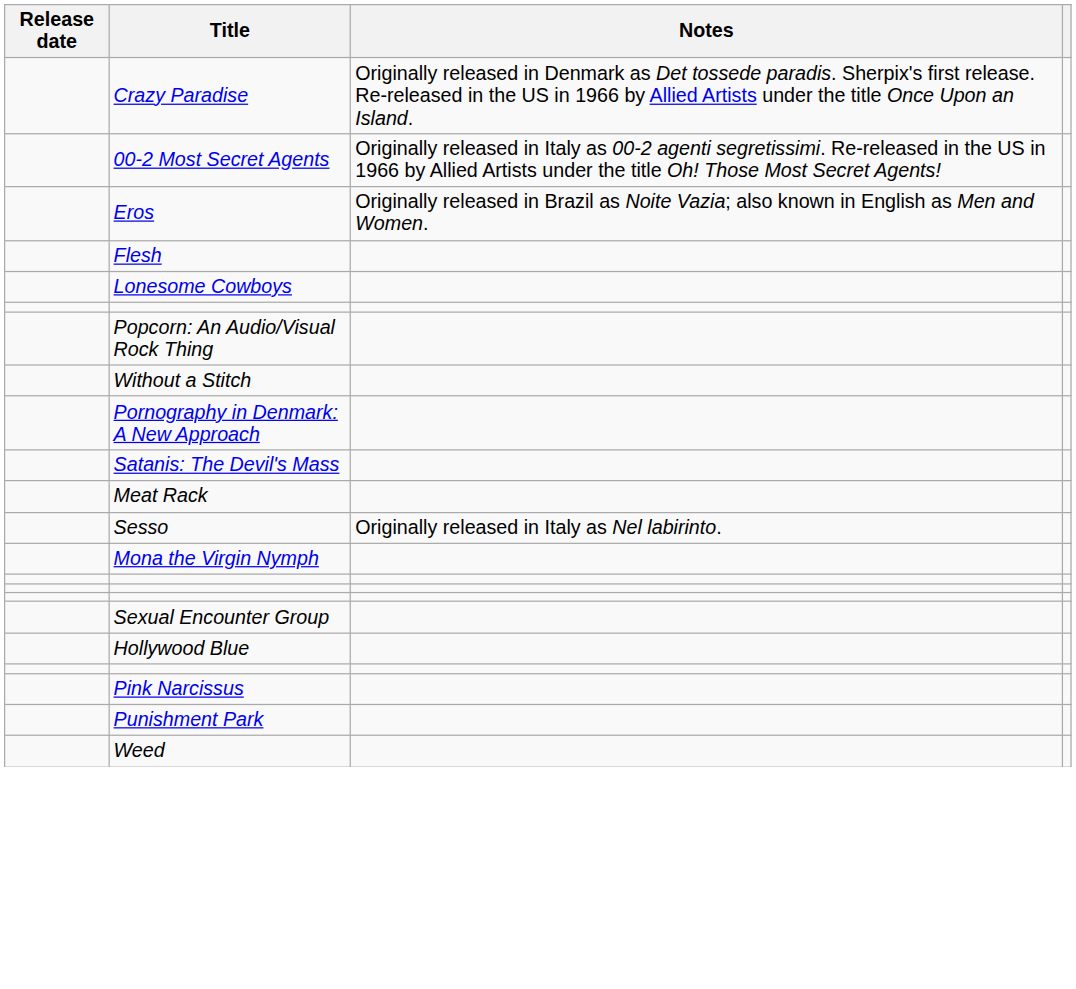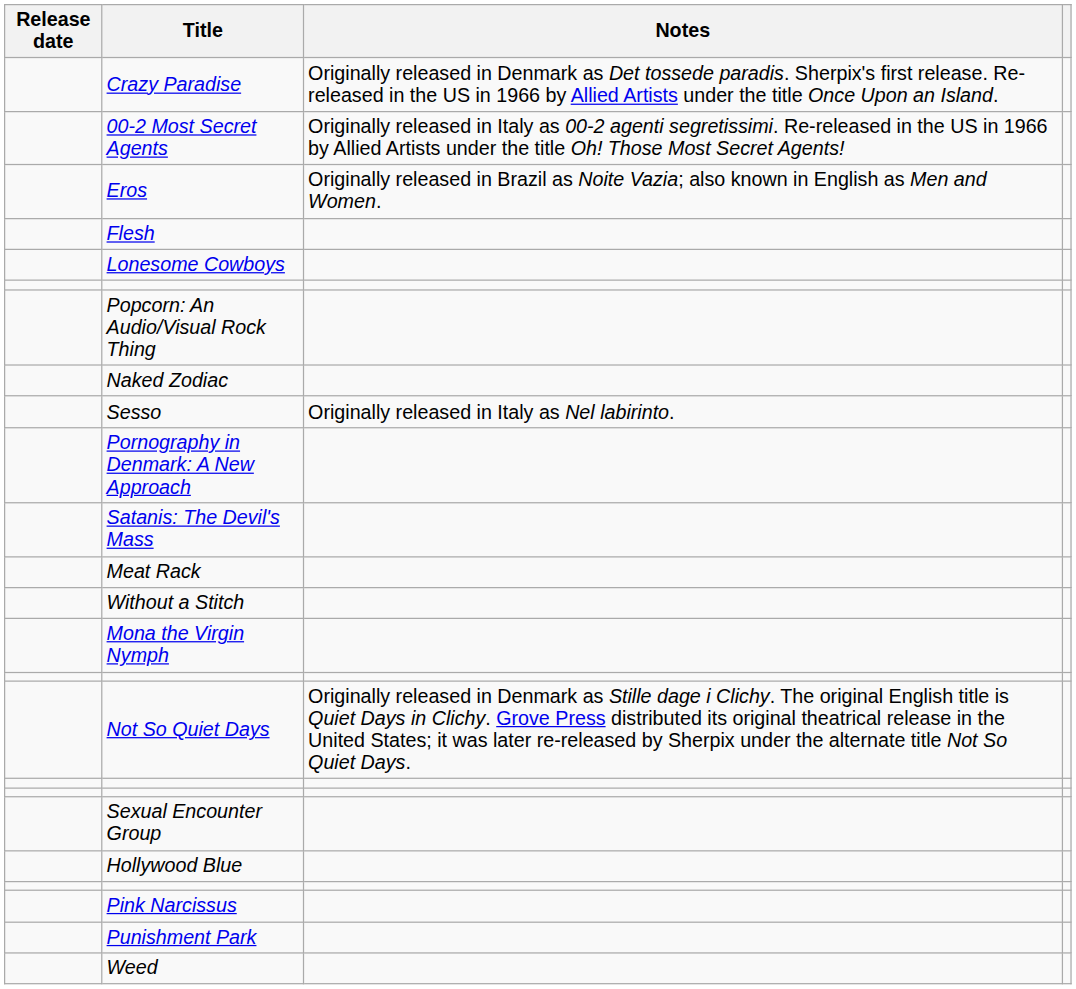+ row: Naked Zodiac
rows swapped: Without a Stitch <-> Sesso
+ row: Not So Quiet Days | Originally released in Denmark as Stille dage i Clichy. The original English title is Quiet Days in Clichy. Grove Press distributed its original theatrical release in the United States; it was later re-released by Sherpix under the alternate title Not So Quiet Days.
